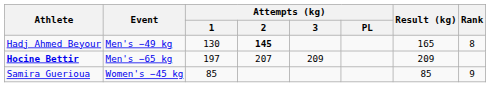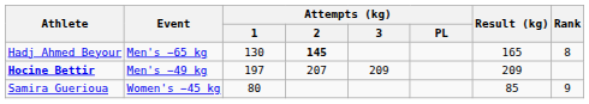Hadj Ahmed Beyour | Event: Men's −49 kg -> Men's −65 kg
Hocine Bettir | Event: Men's −65 kg -> Men's −49 kg
Samira Guerioua | Attempts (kg) / 1: 85 -> 80
